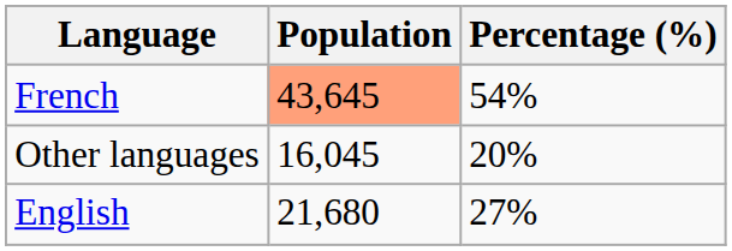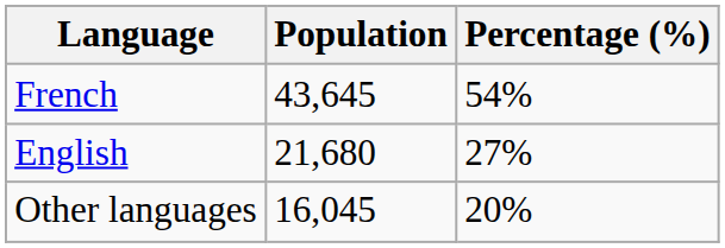French | Population: lightsalmon background -> no background
rows swapped: English <-> Other languages
